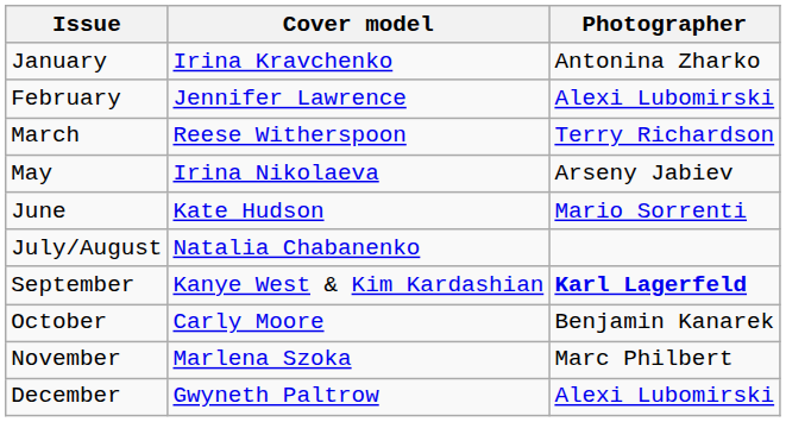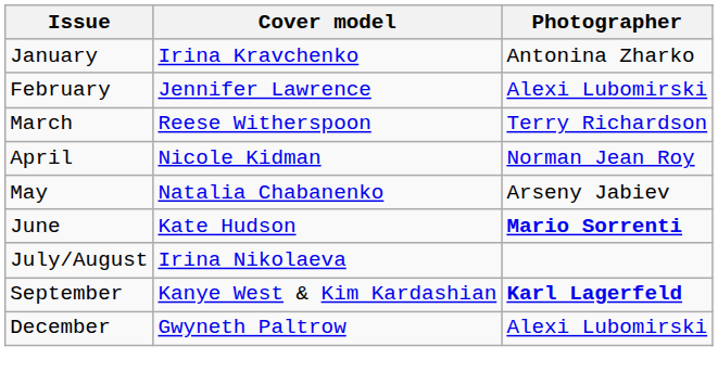+ row: April | Nicole Kidman | Norman Jean Roy
May | Cover model: Irina Nikolaeva -> Natalia Chabanenko
June | Photographer: normal -> bold
July/August | Cover model: Natalia Chabanenko -> Irina Nikolaeva
- row: October | Carly Moore | Benjamin Kanarek
- row: November | Marlena Szoka | Marc Philbert
